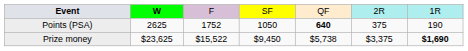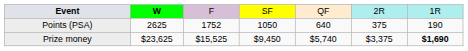Points (PSA) | column 5: bold -> normal
Prize money | column 3: $15,522 -> $15,525
Prize money | column 5: $5,738 -> $5,740
